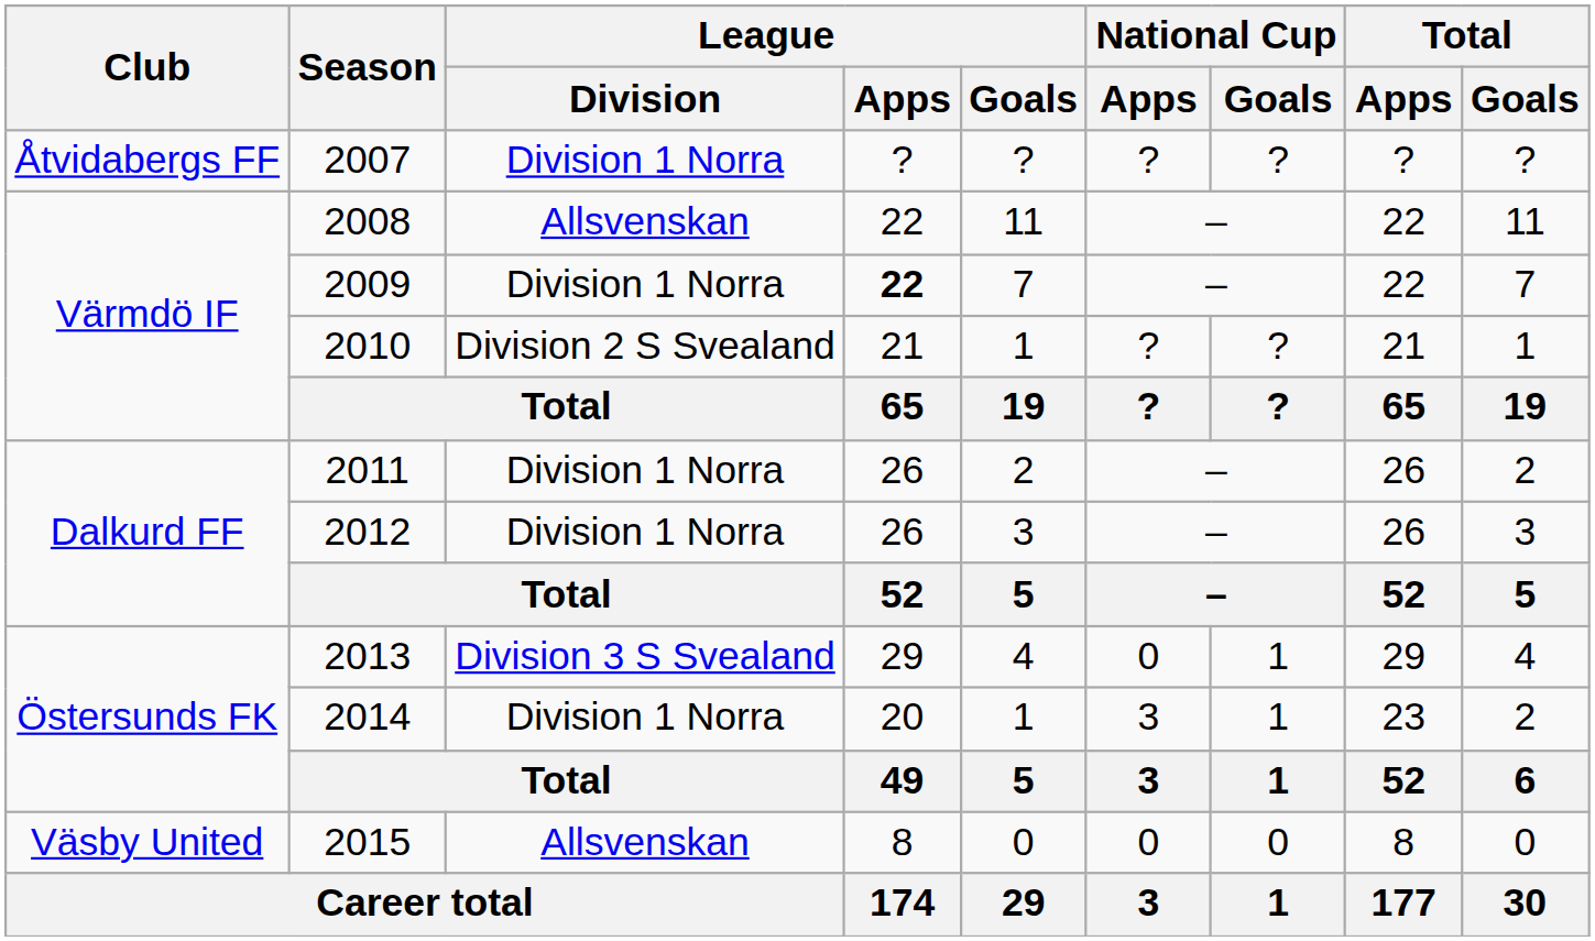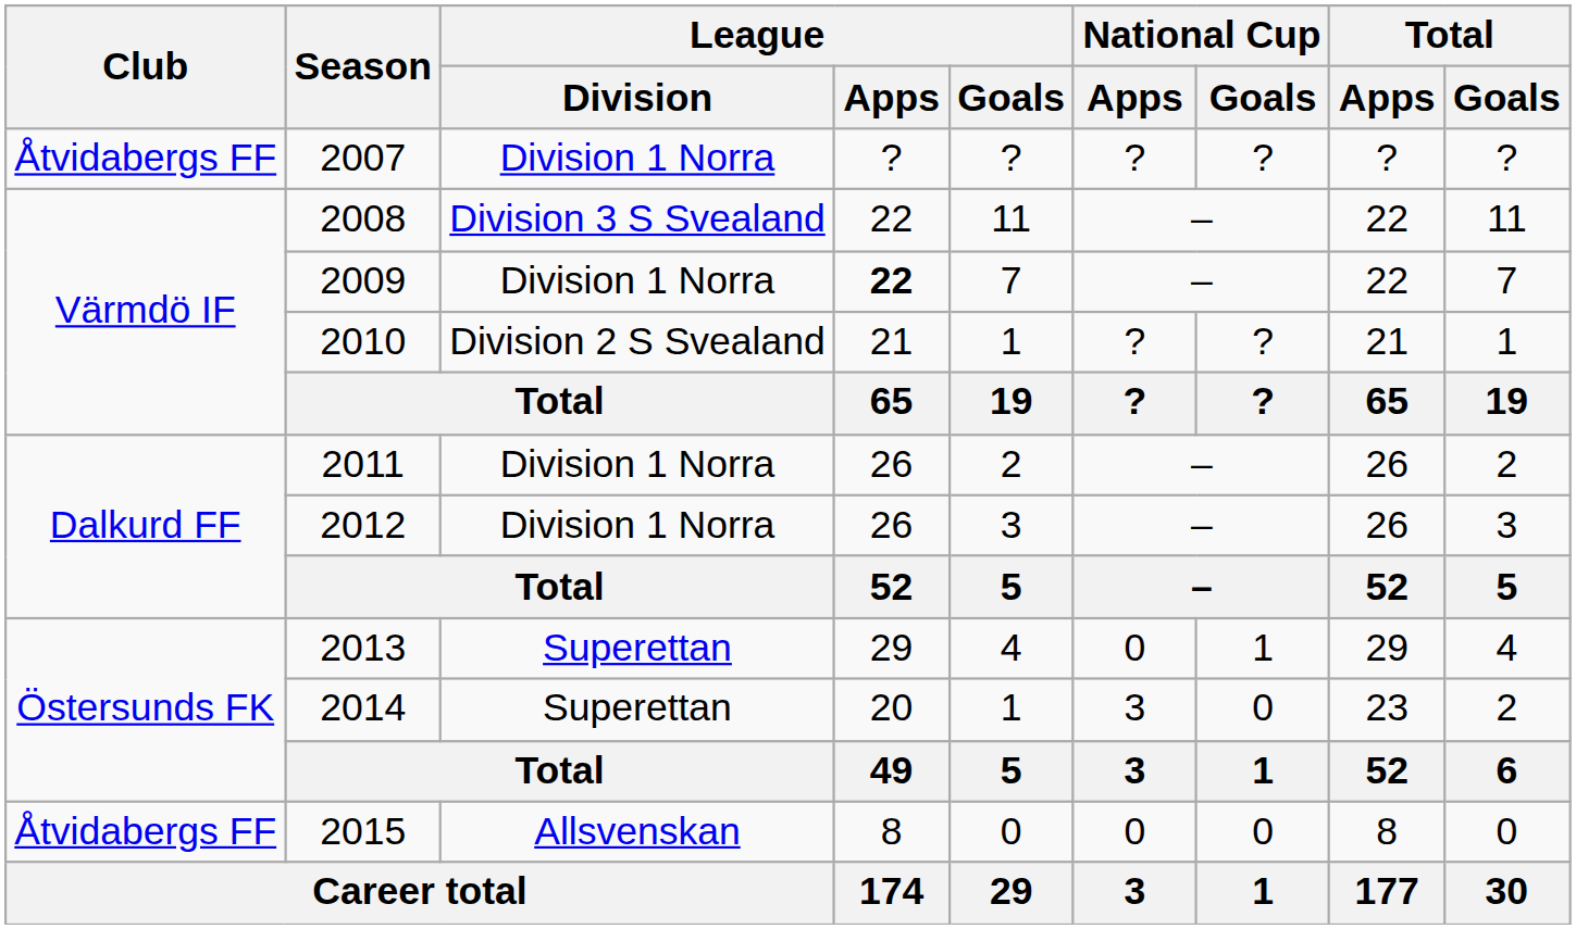2008 | League / Division: Allsvenskan -> Division 3 S Svealand
2013 | League / Division: Division 3 S Svealand -> Superettan
2014 | League / Division: Division 1 Norra -> Superettan
2014 | National Cup / Goals: 1 -> 0
2015 | Club: Väsby United -> Åtvidabergs FF
